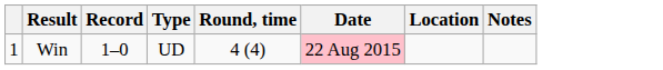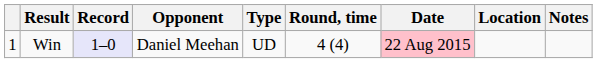+ column: Opponent | Daniel Meehan
Win | Record: no background -> lavender background
